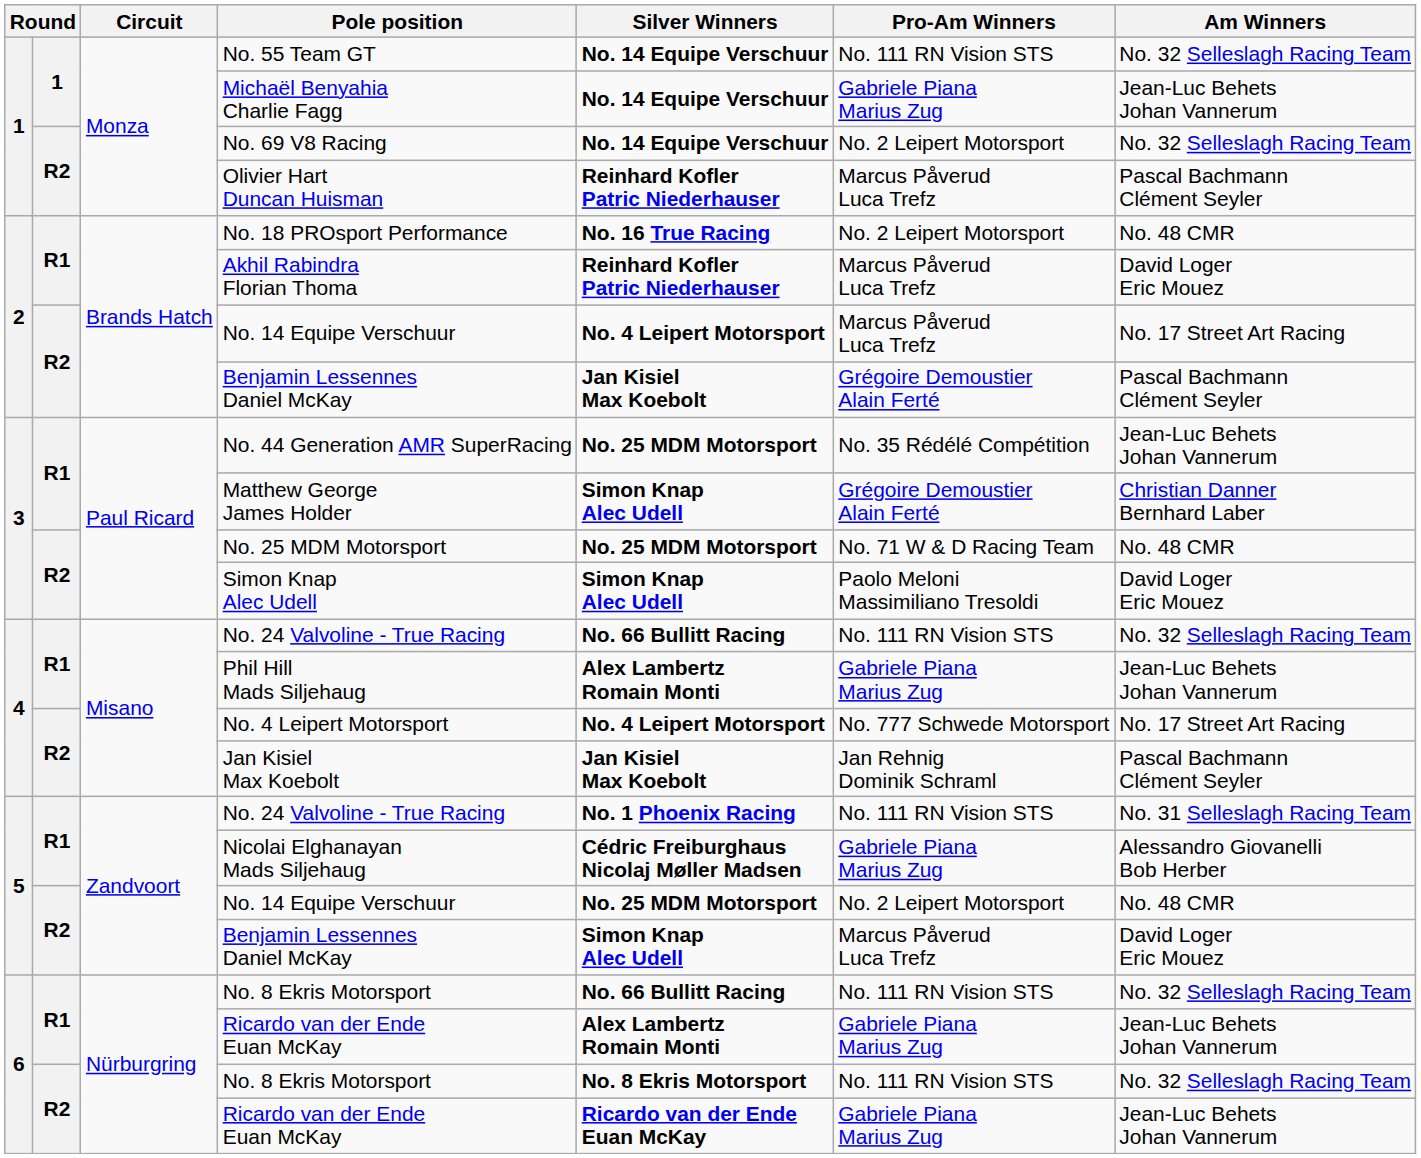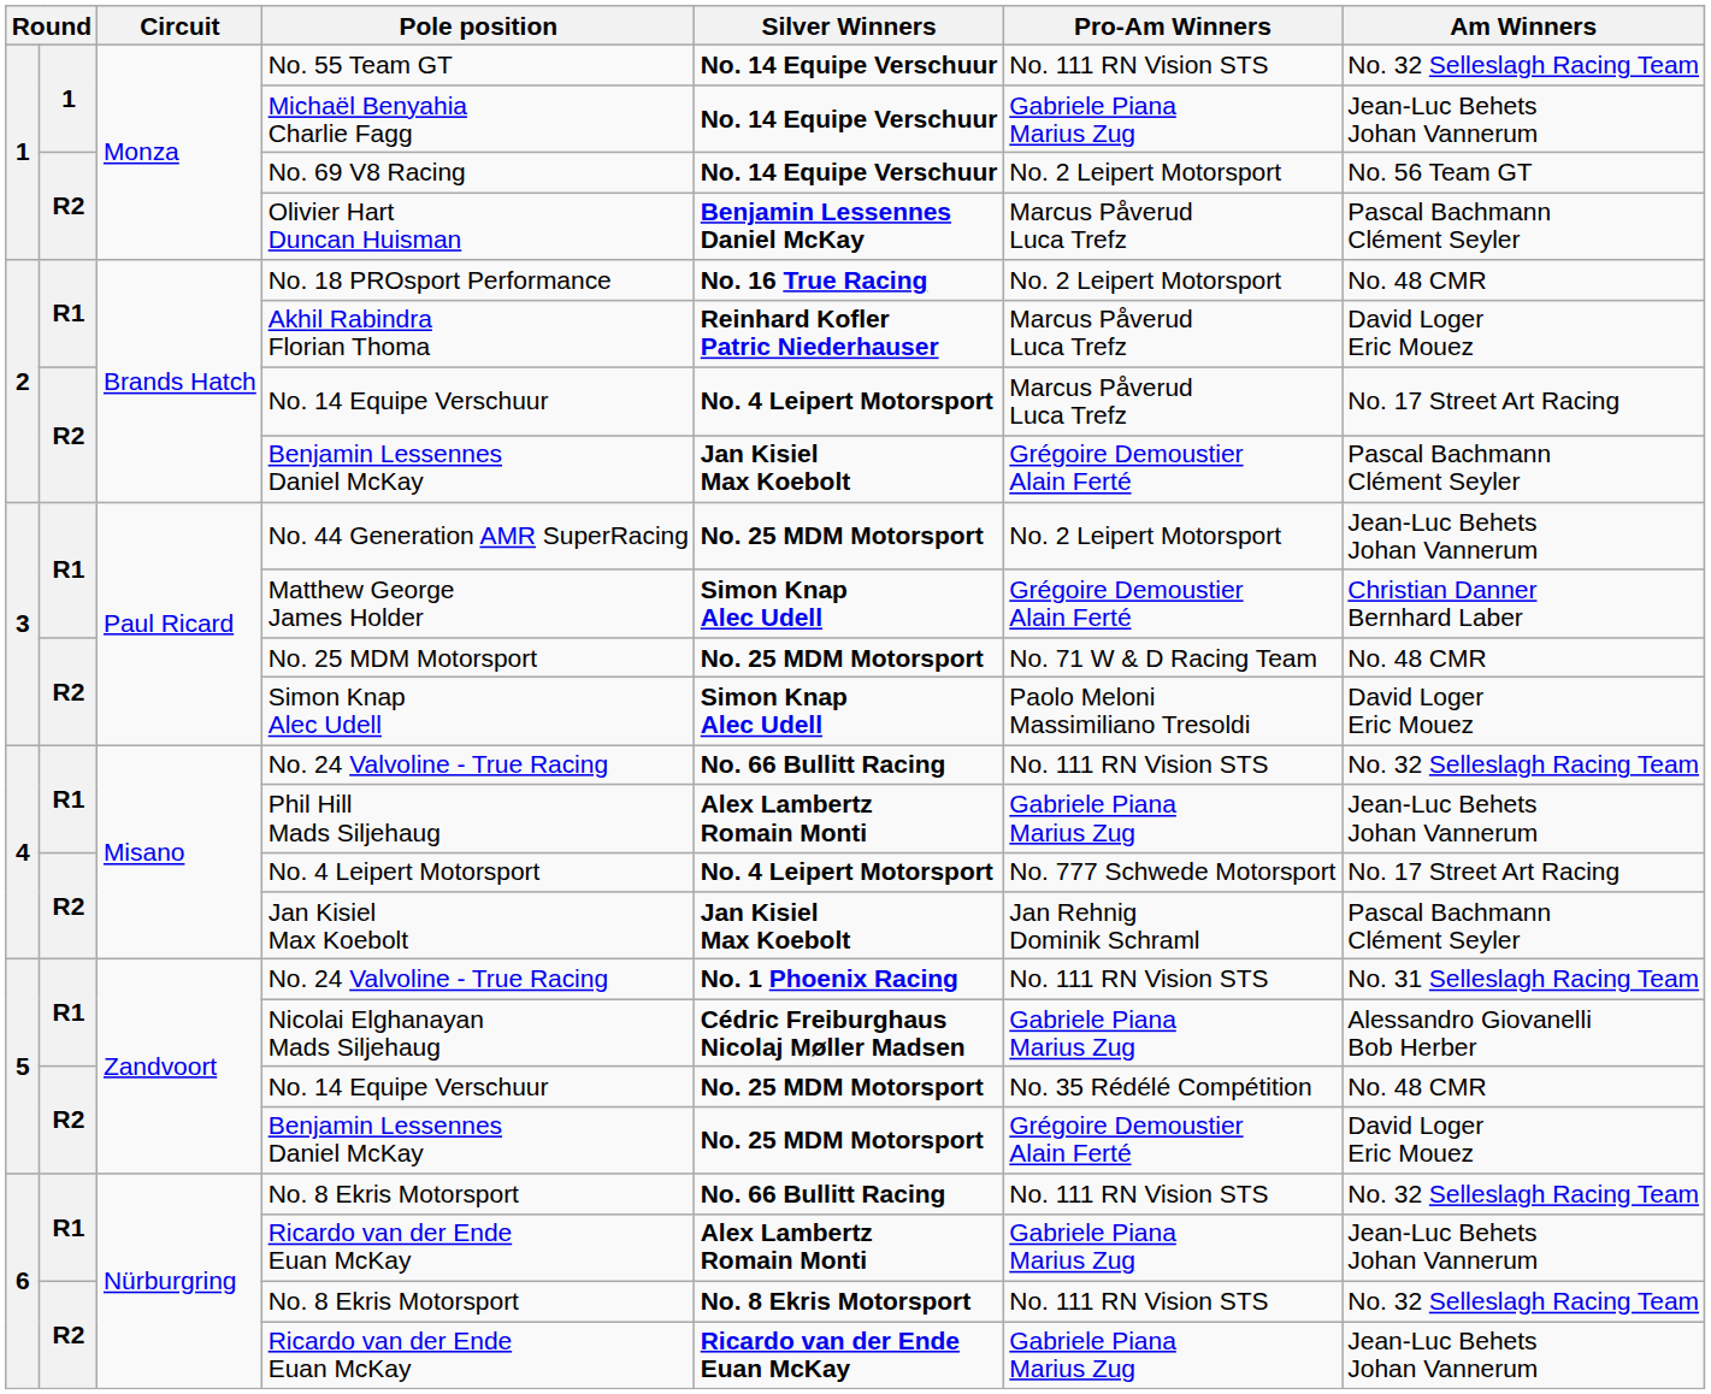No. 69 V8 Racing | Am Winners: No. 32 Selleslagh Racing Team -> No. 56 Team GT
Olivier Hart Duncan Huisman | Silver Winners: Reinhard Kofler Patric Niederhauser -> Benjamin Lessennes Daniel McKay
No. 44 Generation AMR SuperRacing | Pro-Am Winners: No. 35 Rédélé Compétition -> No. 2 Leipert Motorsport
5 / No. 14 Equipe Verschuur | Pro-Am Winners: No. 2 Leipert Motorsport -> No. 35 Rédélé Compétition
5 / Benjamin Lessennes Daniel McKay | Silver Winners: Simon Knap Alec Udell -> No. 25 MDM Motorsport
5 / Benjamin Lessennes Daniel McKay | Pro-Am Winners: Marcus Påverud Luca Trefz -> Grégoire Demoustier Alain Ferté
